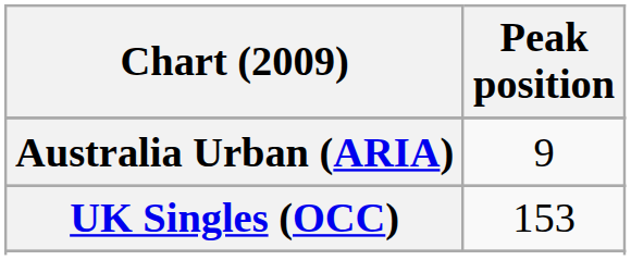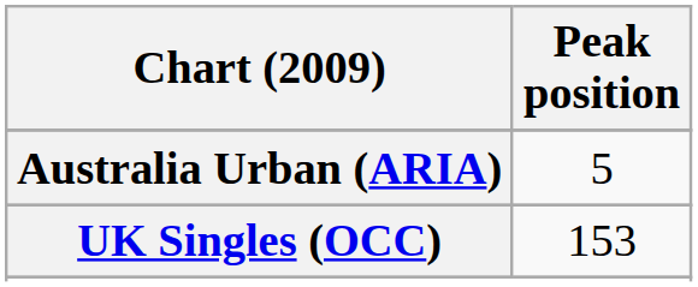Australia Urban (ARIA) | Peak position: 9 -> 5
